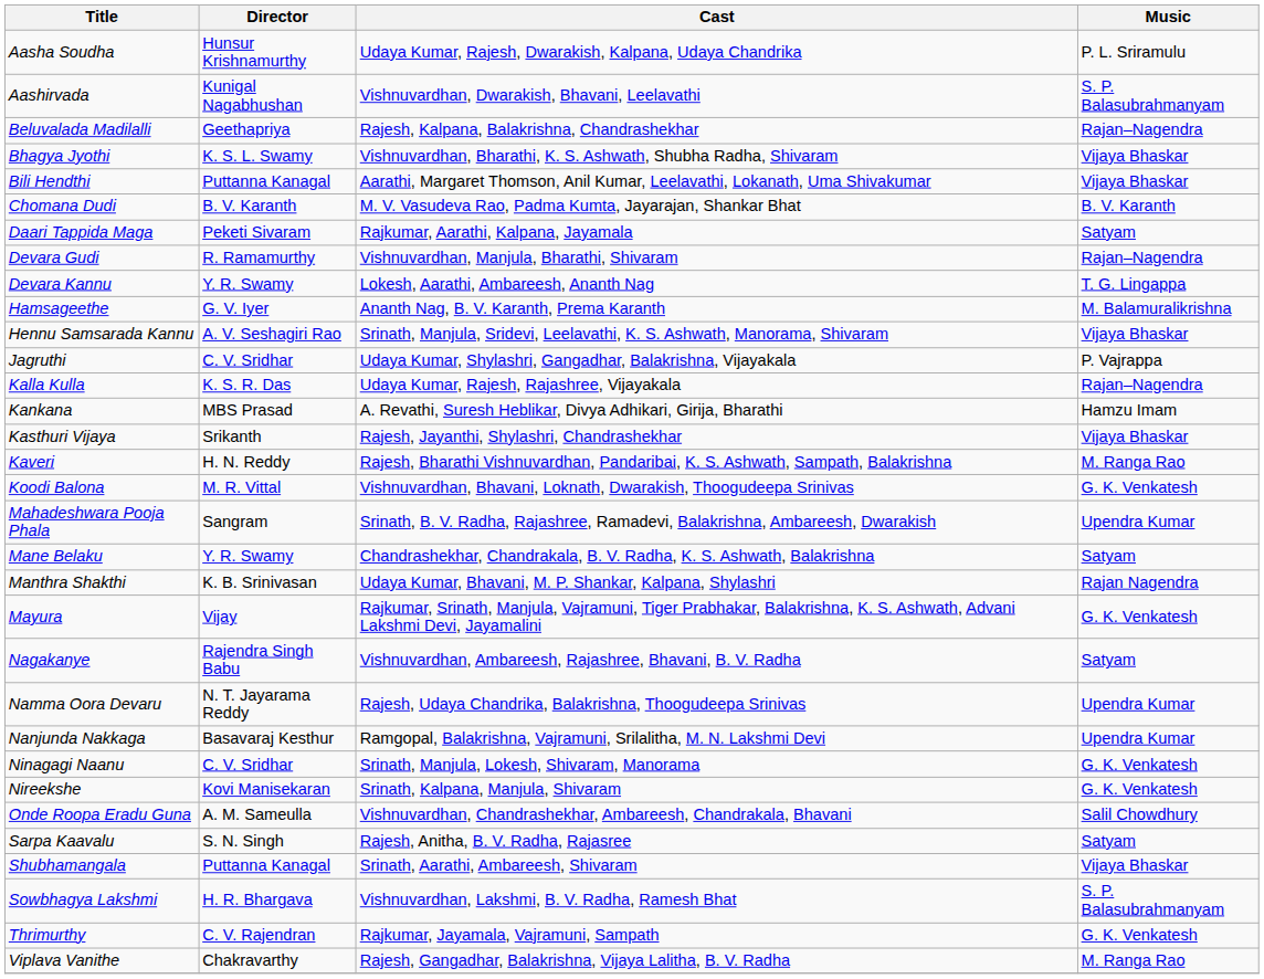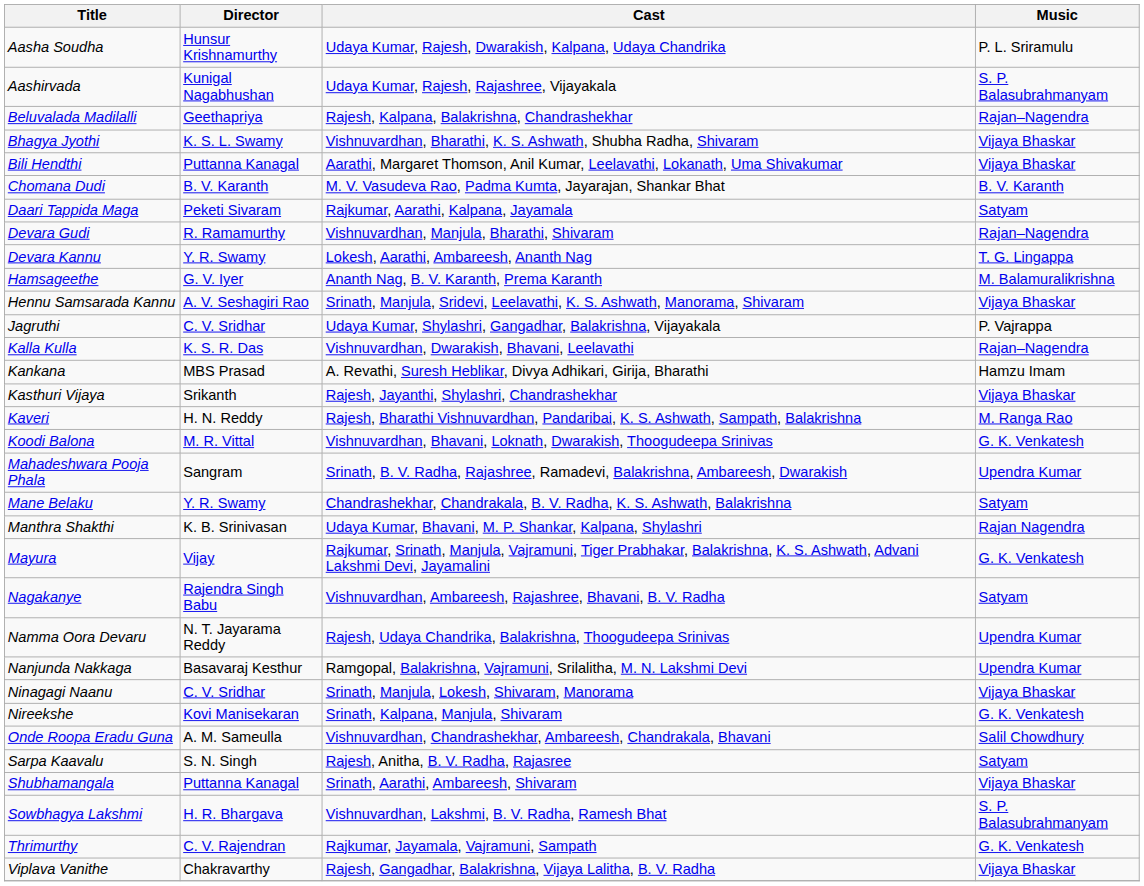Aashirvada | Cast: Vishnuvardhan, Dwarakish, Bhavani, Leelavathi -> Udaya Kumar, Rajesh, Rajashree, Vijayakala
Kalla Kulla | Cast: Udaya Kumar, Rajesh, Rajashree, Vijayakala -> Vishnuvardhan, Dwarakish, Bhavani, Leelavathi
Ninagagi Naanu | Music: G. K. Venkatesh -> Vijaya Bhaskar
Viplava Vanithe | Music: M. Ranga Rao -> Vijaya Bhaskar
